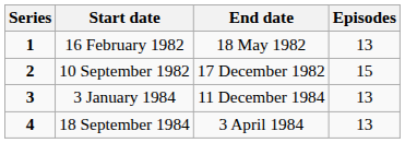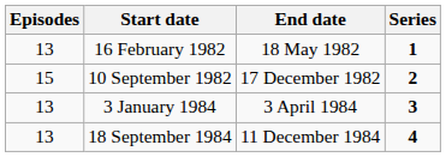columns swapped: Series <-> Episodes
3 January 1984 | End date: 11 December 1984 -> 3 April 1984
18 September 1984 | End date: 3 April 1984 -> 11 December 1984
